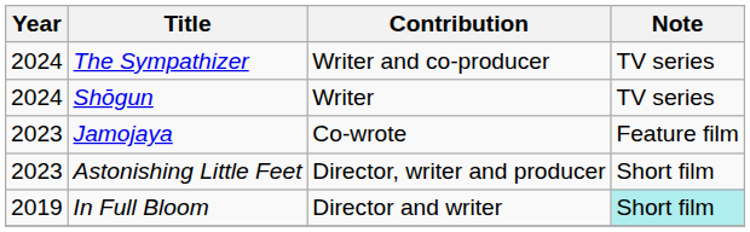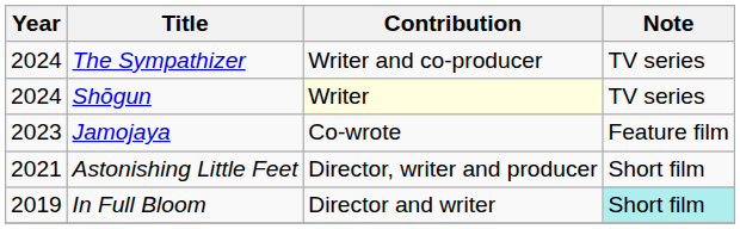Shōgun | Contribution: no background -> lightyellow background
Astonishing Little Feet | Year: 2023 -> 2021
